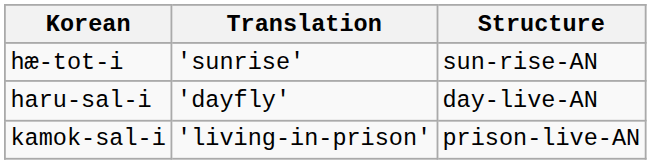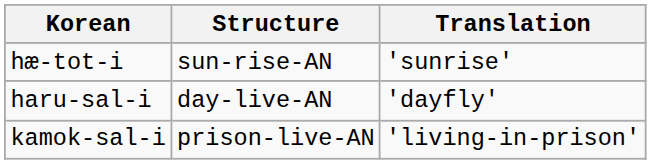columns swapped: Structure <-> Translation
